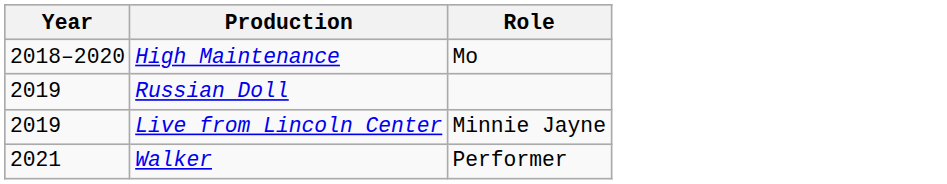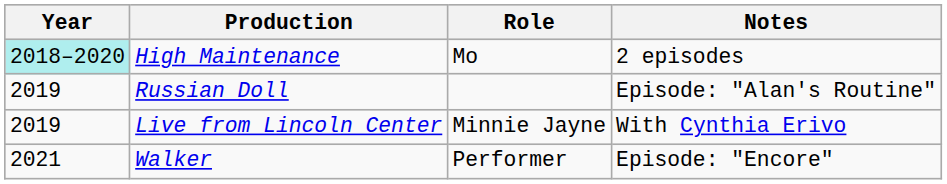+ column: Notes | 2 episodes | Episode: "Alan's Routine" | With Cynthia Erivo | Episode: "Encore"
High Maintenance | Year: no background -> paleturquoise background
